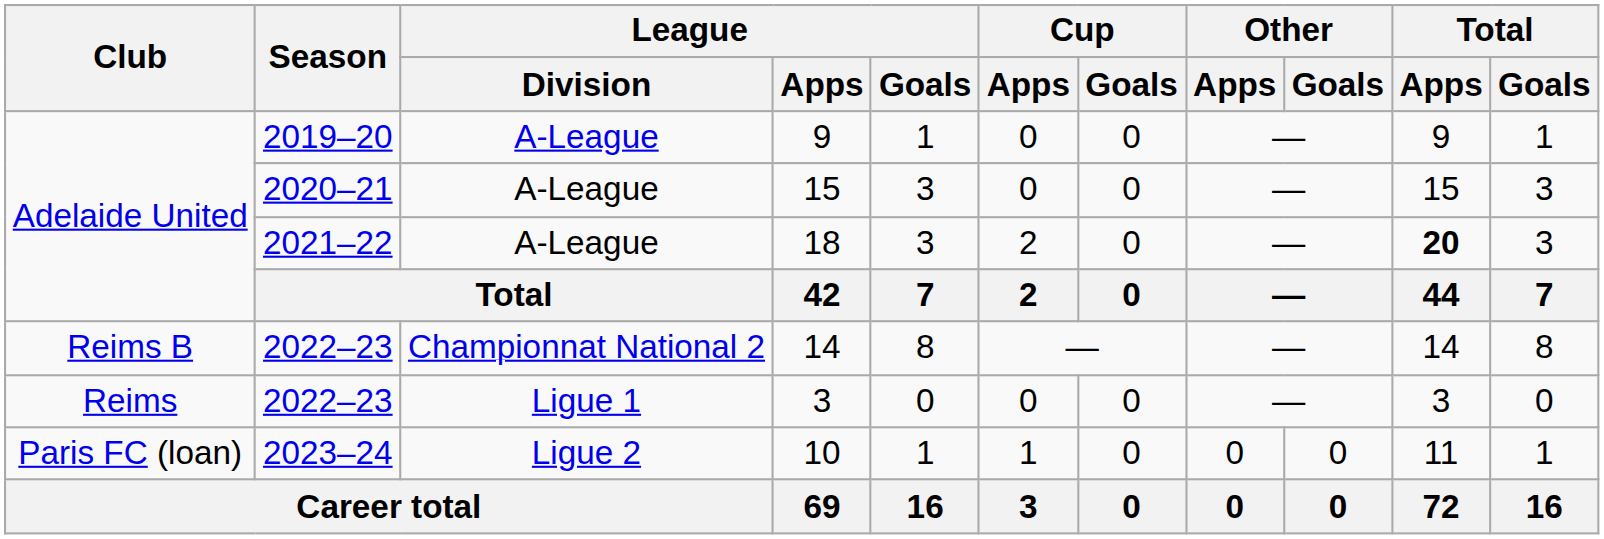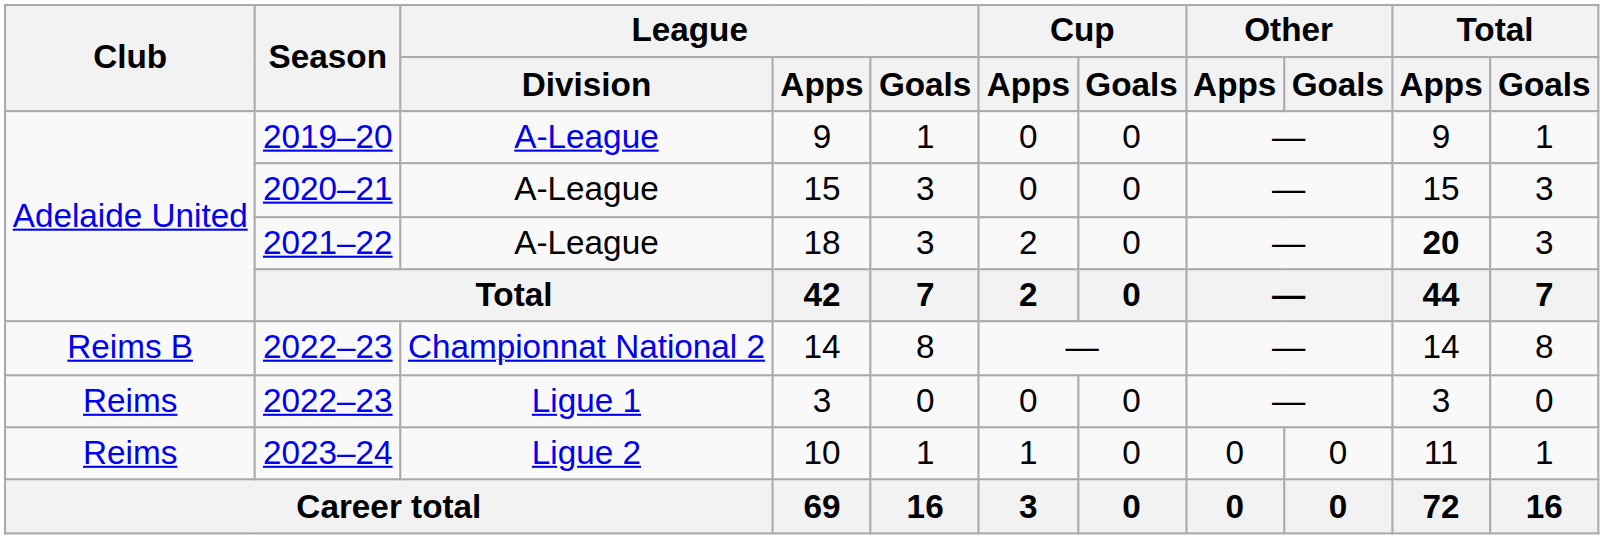10 | Club: Paris FC (loan) -> Reims
